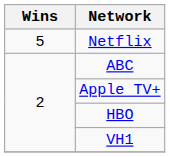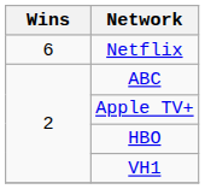Netflix | Wins: 5 -> 6
